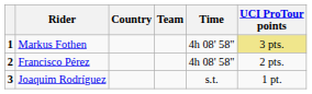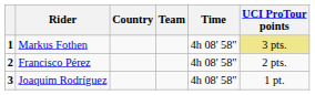Joaquim Rodríguez | Time: s.t. -> 4h 08' 58"
